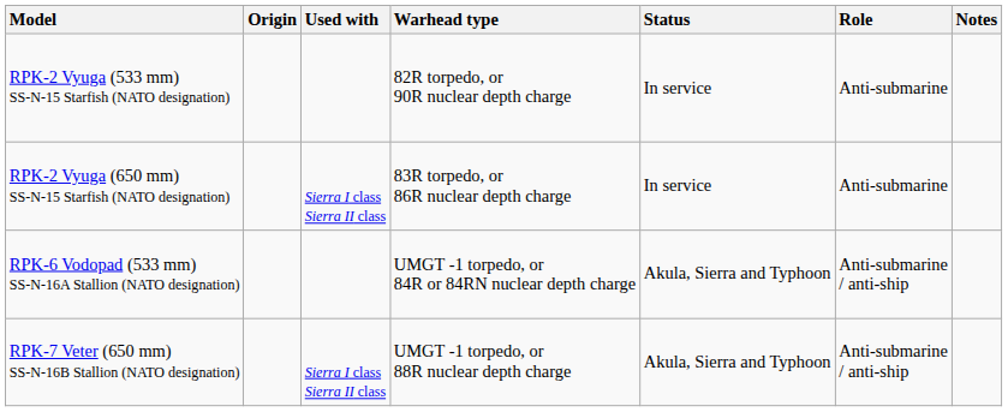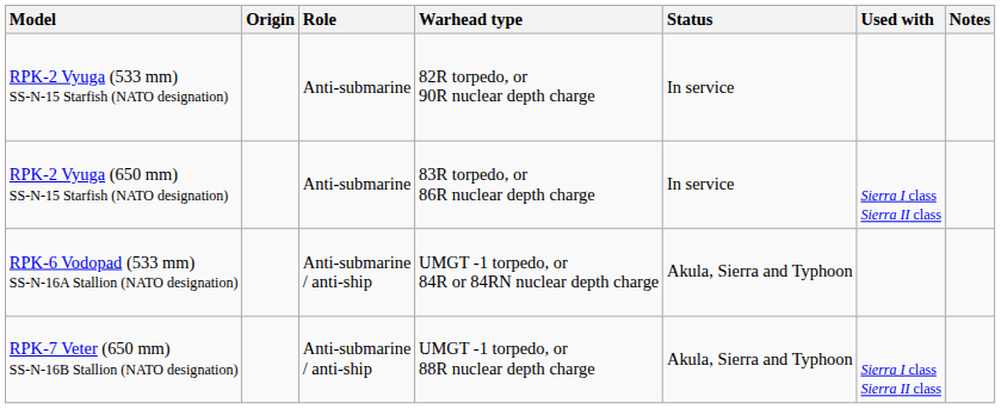columns swapped: Role <-> Used with
